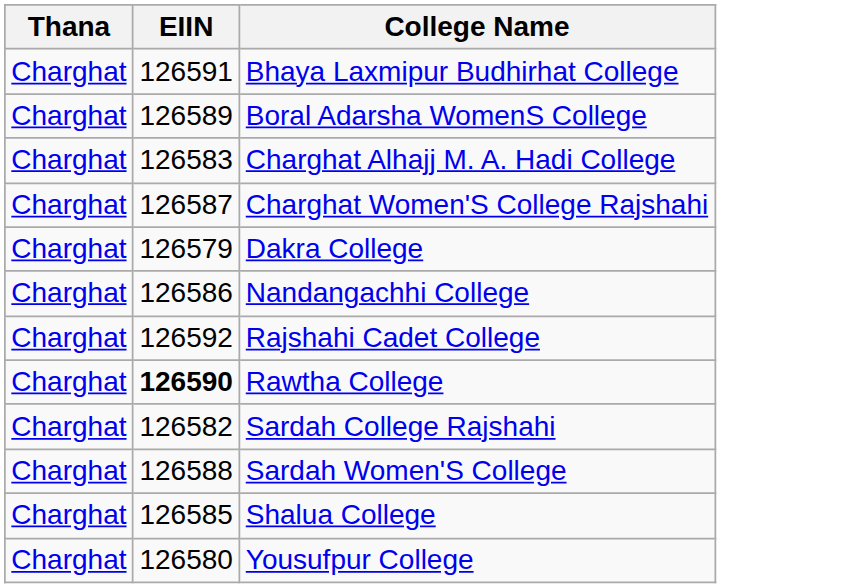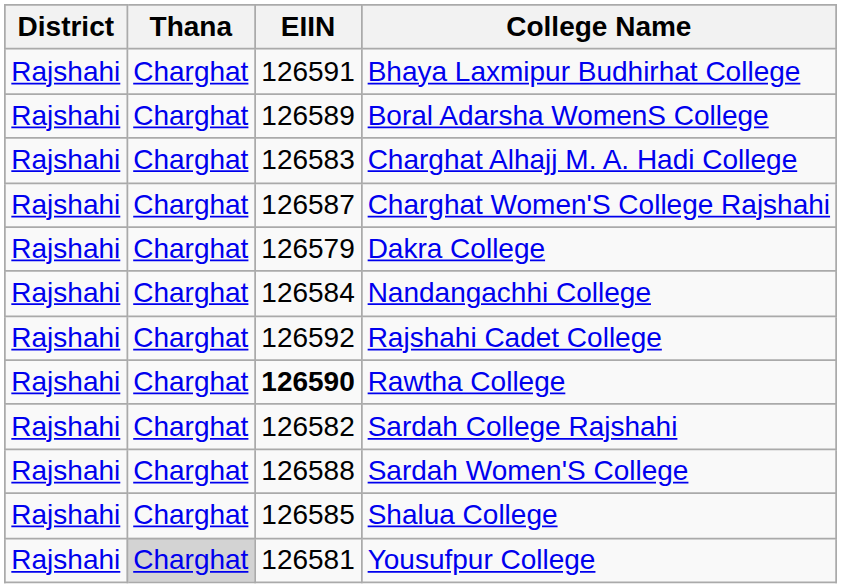+ column: District | Rajshahi | Rajshahi | Rajshahi | Rajshahi | Rajshahi | Rajshahi | Rajshahi | Rajshahi | Rajshahi | Rajshahi | Rajshahi | Rajshahi
Nandangachhi College | EIIN: 126586 -> 126584
Yousufpur College | Thana: no background -> lightgrey background
Yousufpur College | EIIN: 126580 -> 126581
